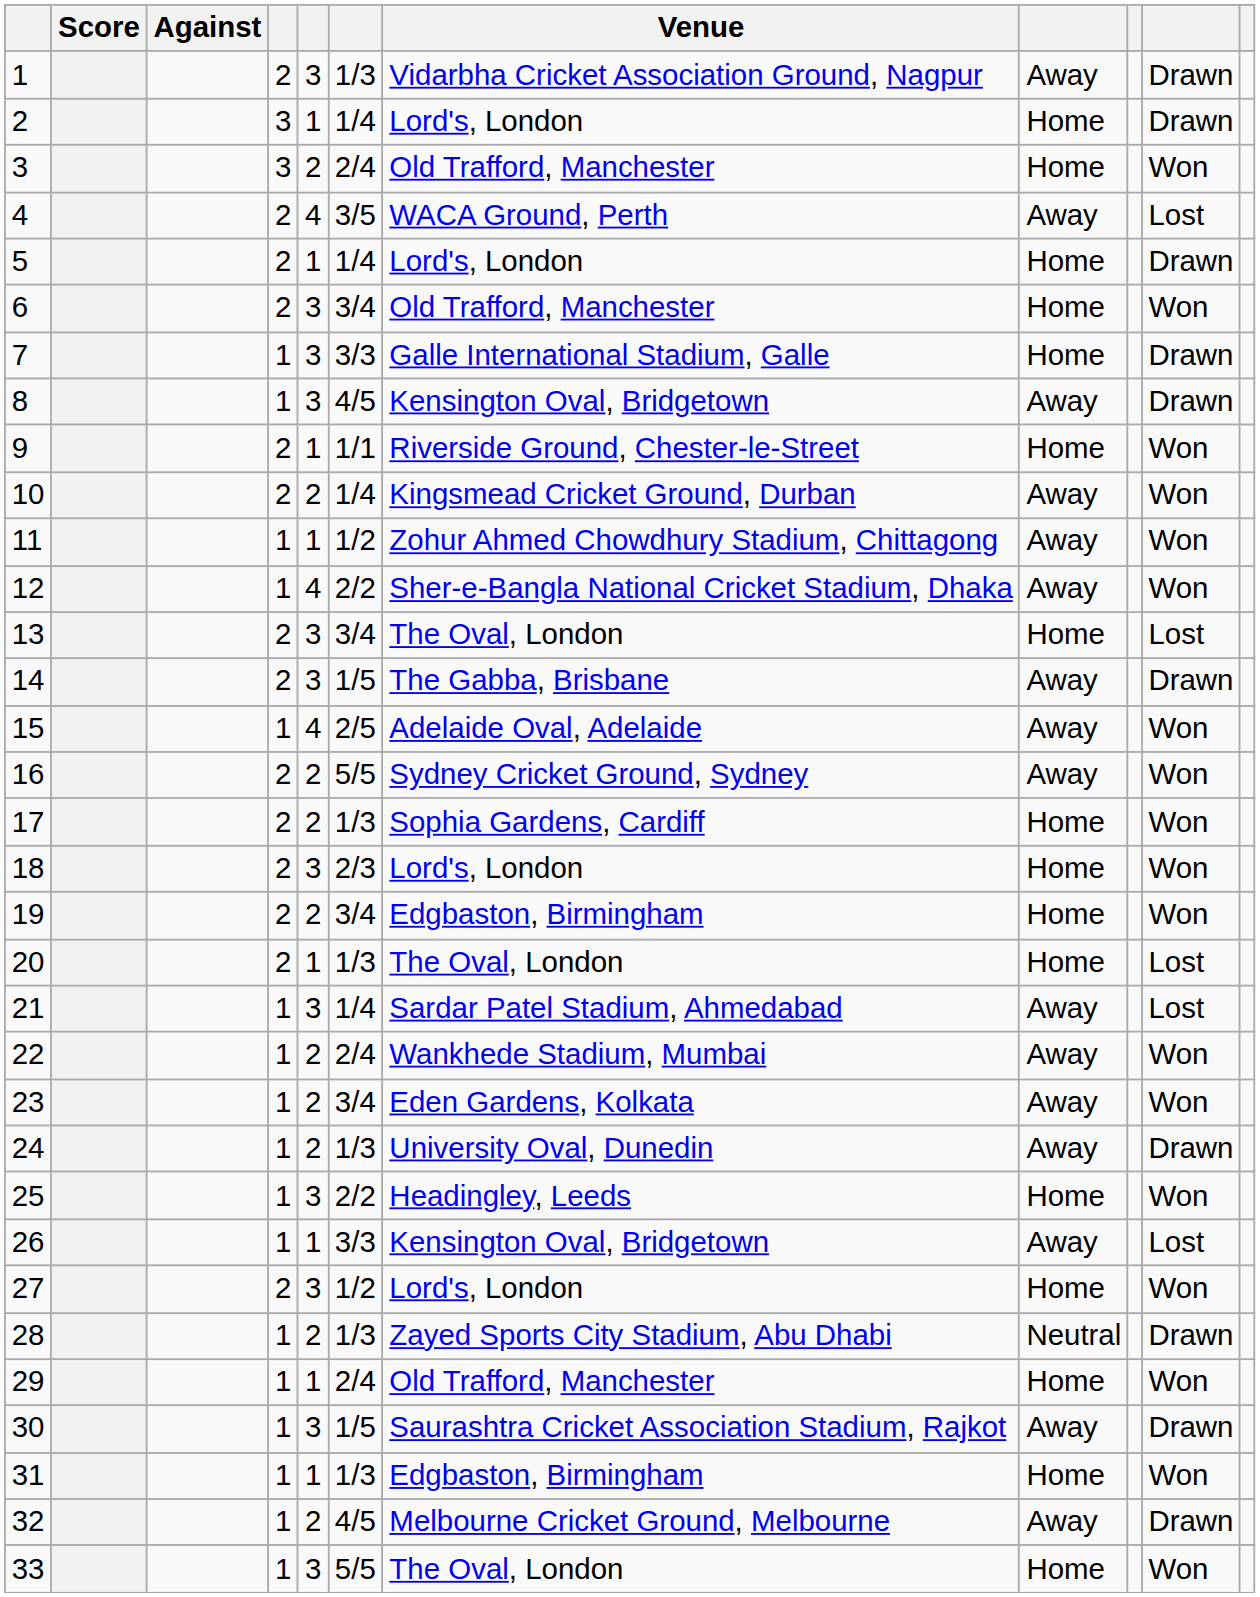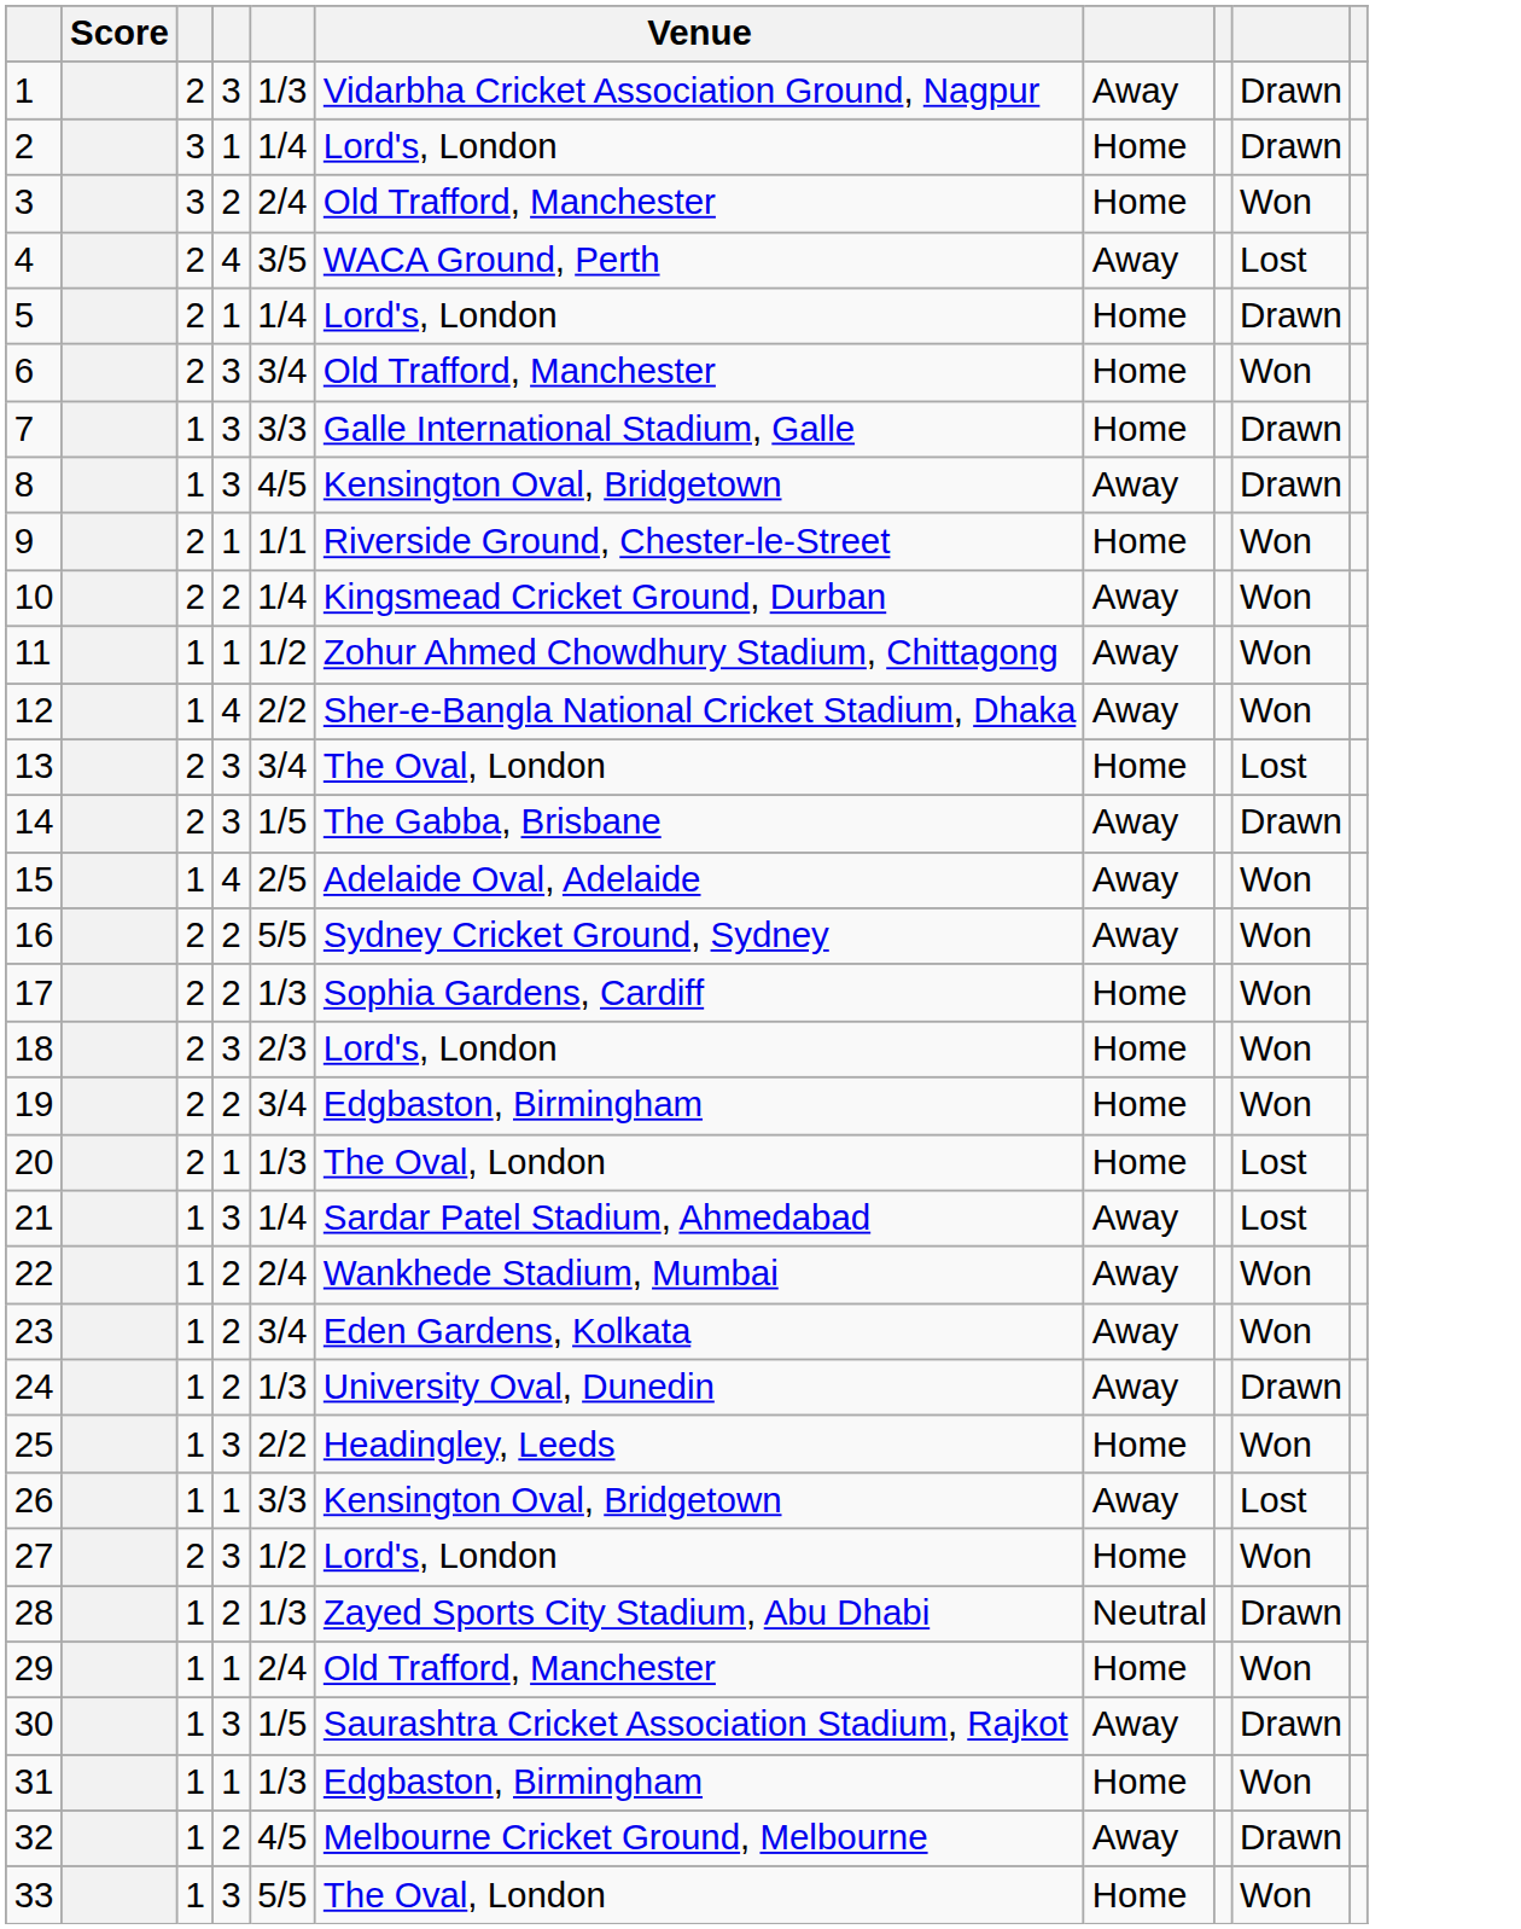- column: Against
